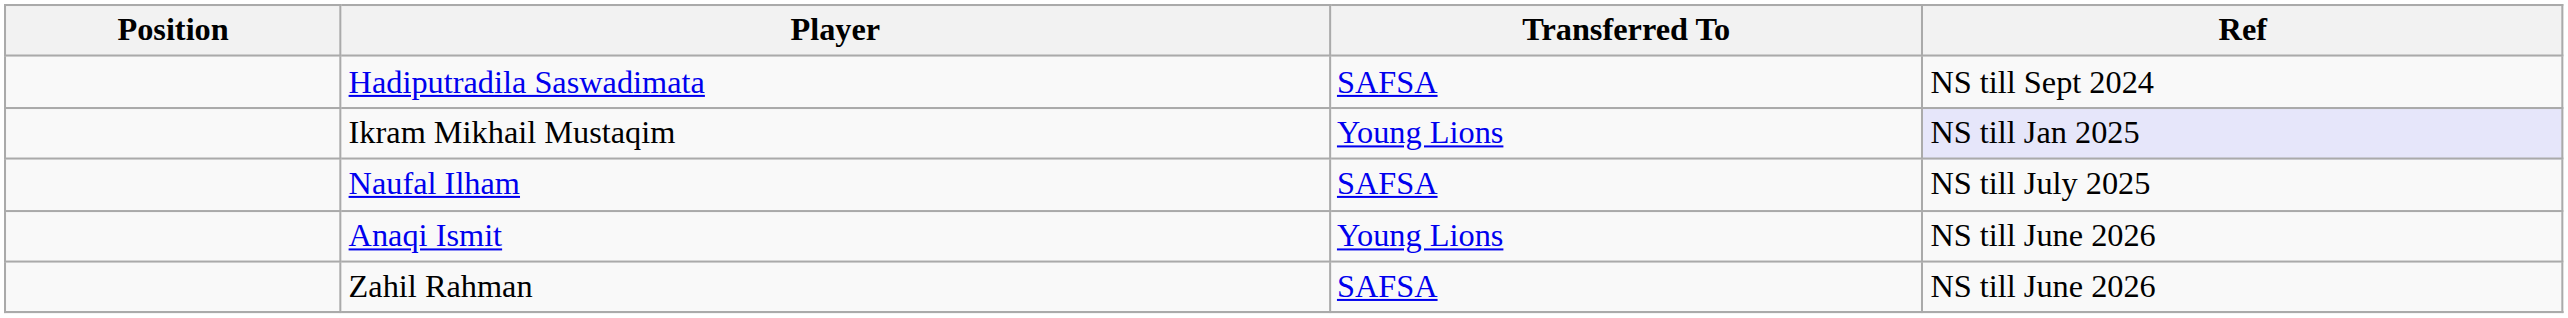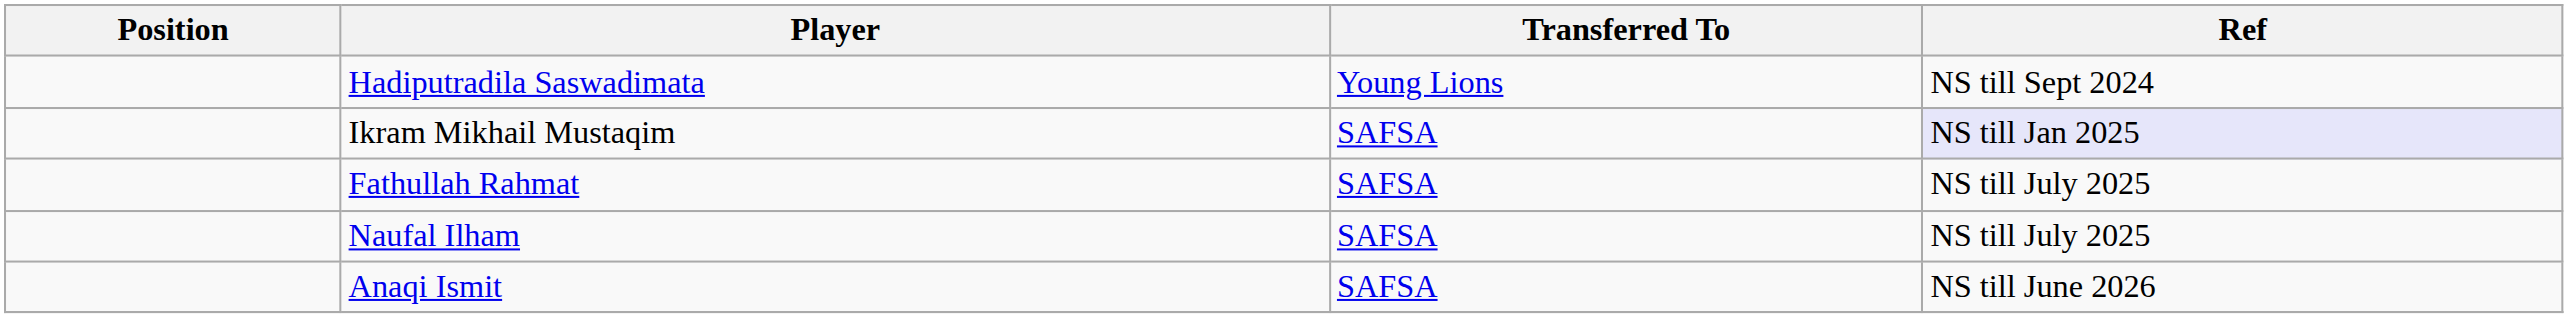Hadiputradila Saswadimata | Transferred To: SAFSA -> Young Lions
Ikram Mikhail Mustaqim | Transferred To: Young Lions -> SAFSA
+ row: Fathullah Rahmat | SAFSA | NS till July 2025
Anaqi Ismit | Transferred To: Young Lions -> SAFSA
- row: Zahil Rahman | SAFSA | NS till June 2026
